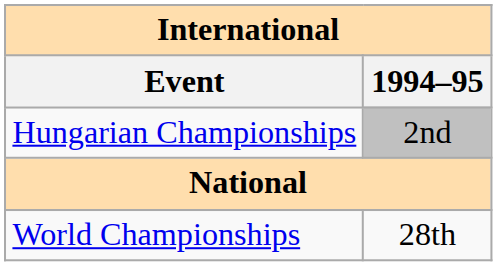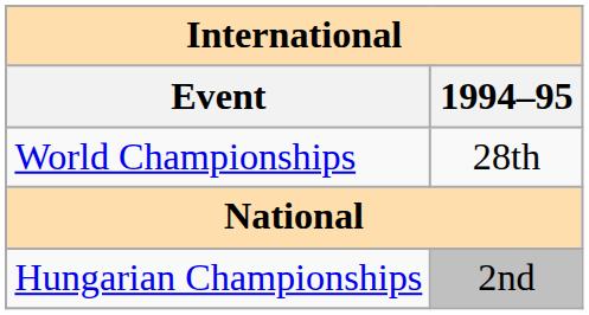rows swapped: World Championships <-> Hungarian Championships
